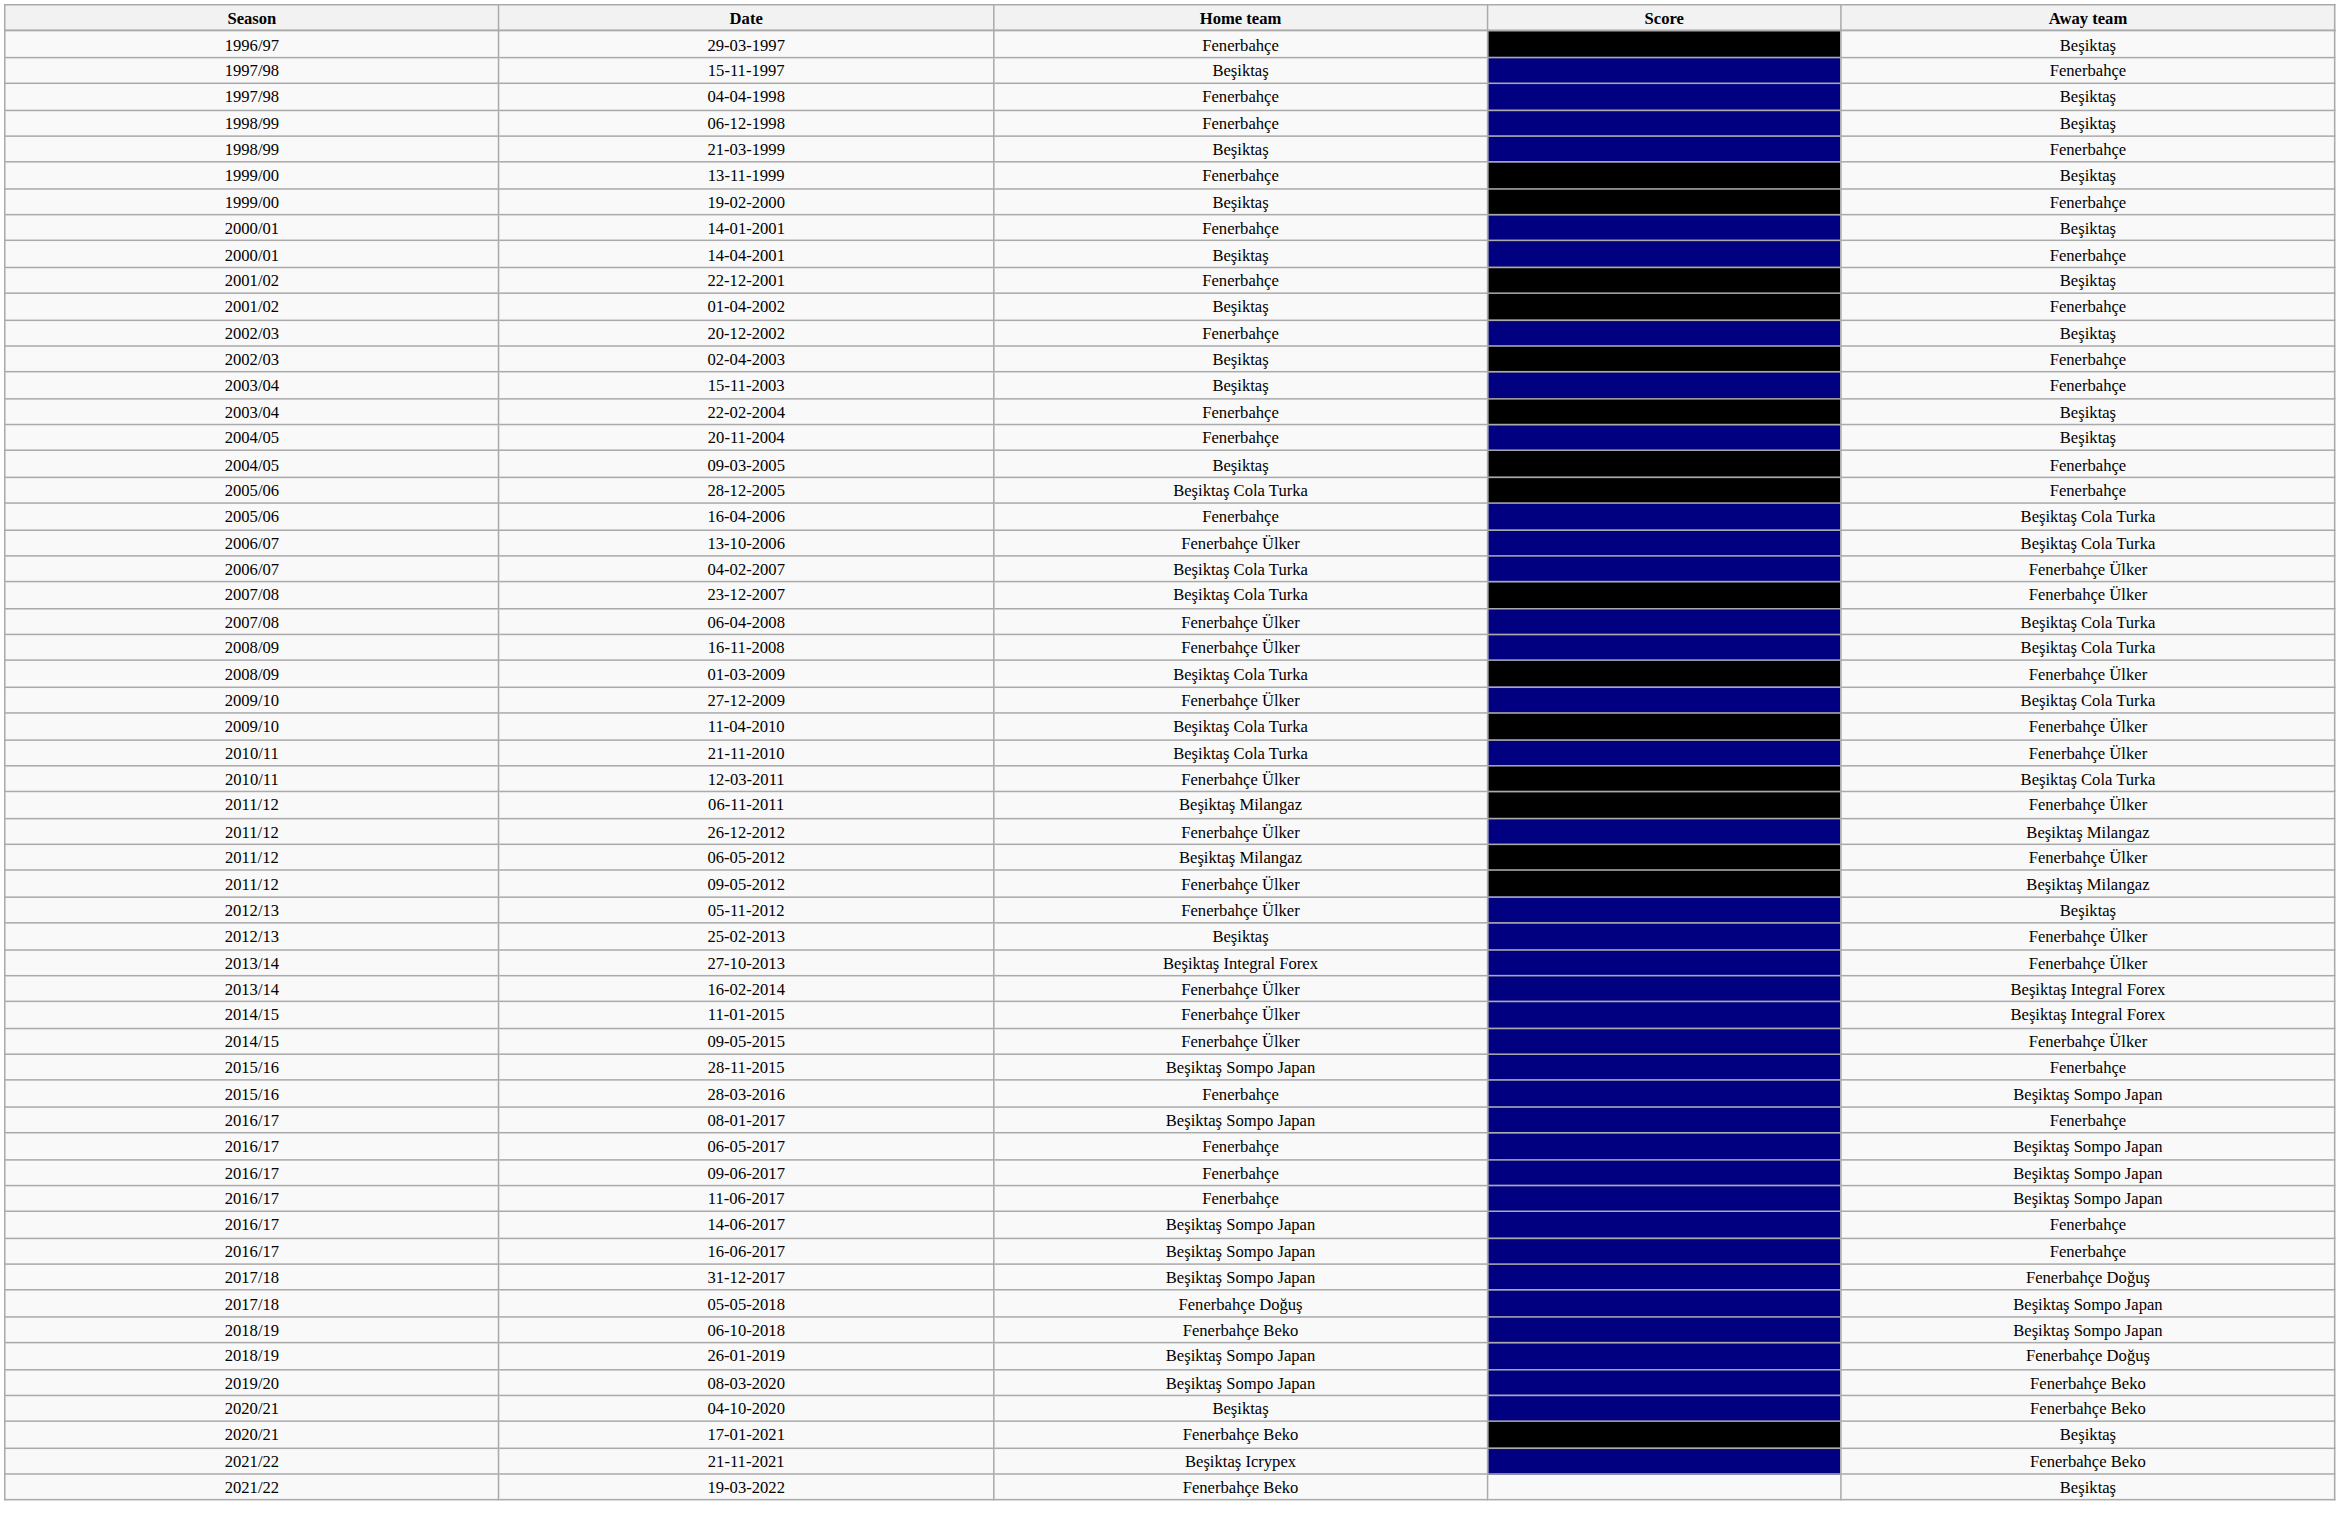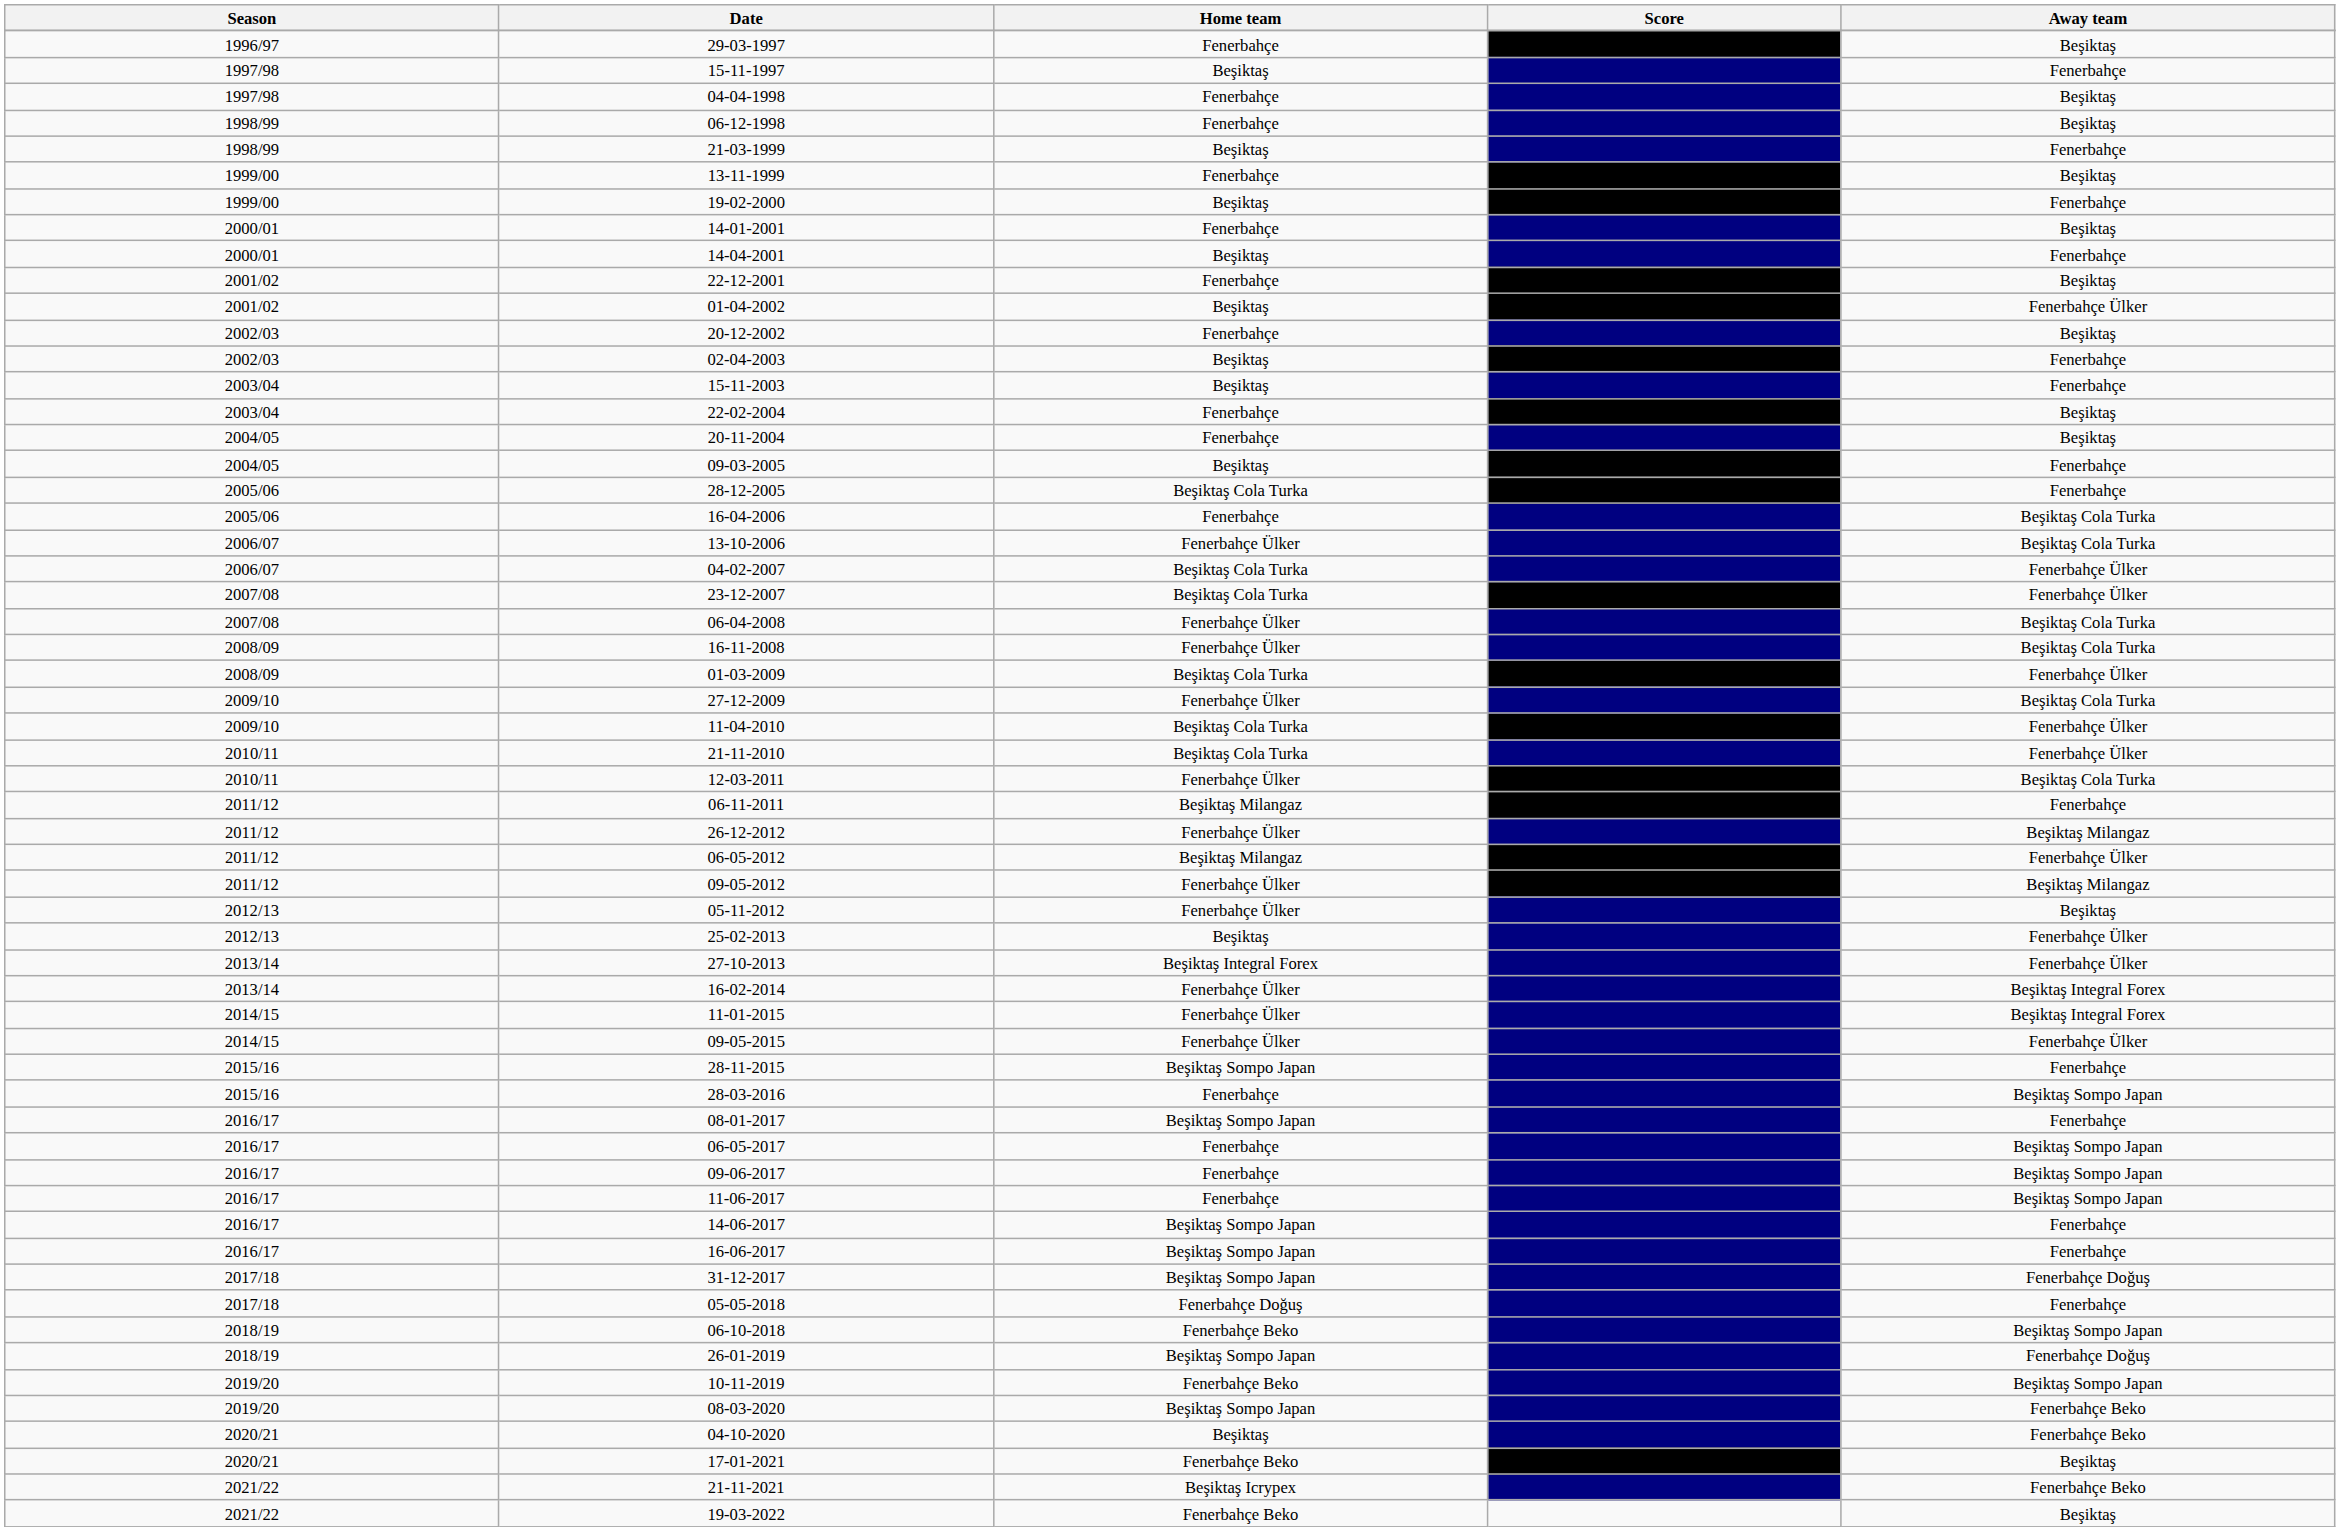01-04-2002 | Away team: Fenerbahçe -> Fenerbahçe Ülker
06-11-2011 | Away team: Fenerbahçe Ülker -> Fenerbahçe
05-05-2018 | Away team: Beşiktaş Sompo Japan -> Fenerbahçe
+ row: 2019/20 | 10-11-2019 | Fenerbahçe Beko | Beşiktaş Sompo Japan
